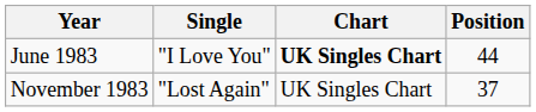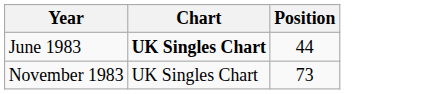- column: Single | "I Love You" | "Lost Again"
November 1983 | Position: 37 -> 73
